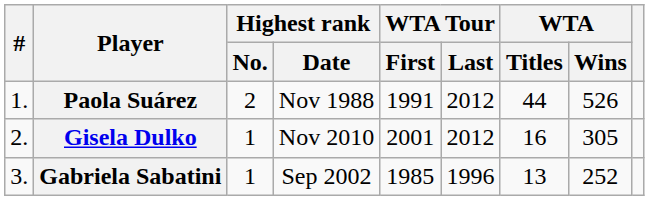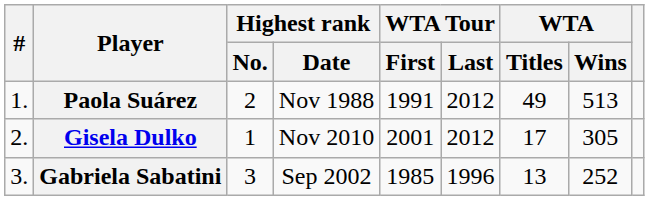Paola Suárez | WTA / Titles: 44 -> 49
Paola Suárez | WTA / Wins: 526 -> 513
Gisela Dulko | WTA / Titles: 16 -> 17
Gabriela Sabatini | Highest rank / No.: 1 -> 3
